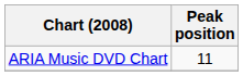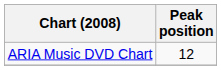ARIA Music DVD Chart | Peak position: 11 -> 12
